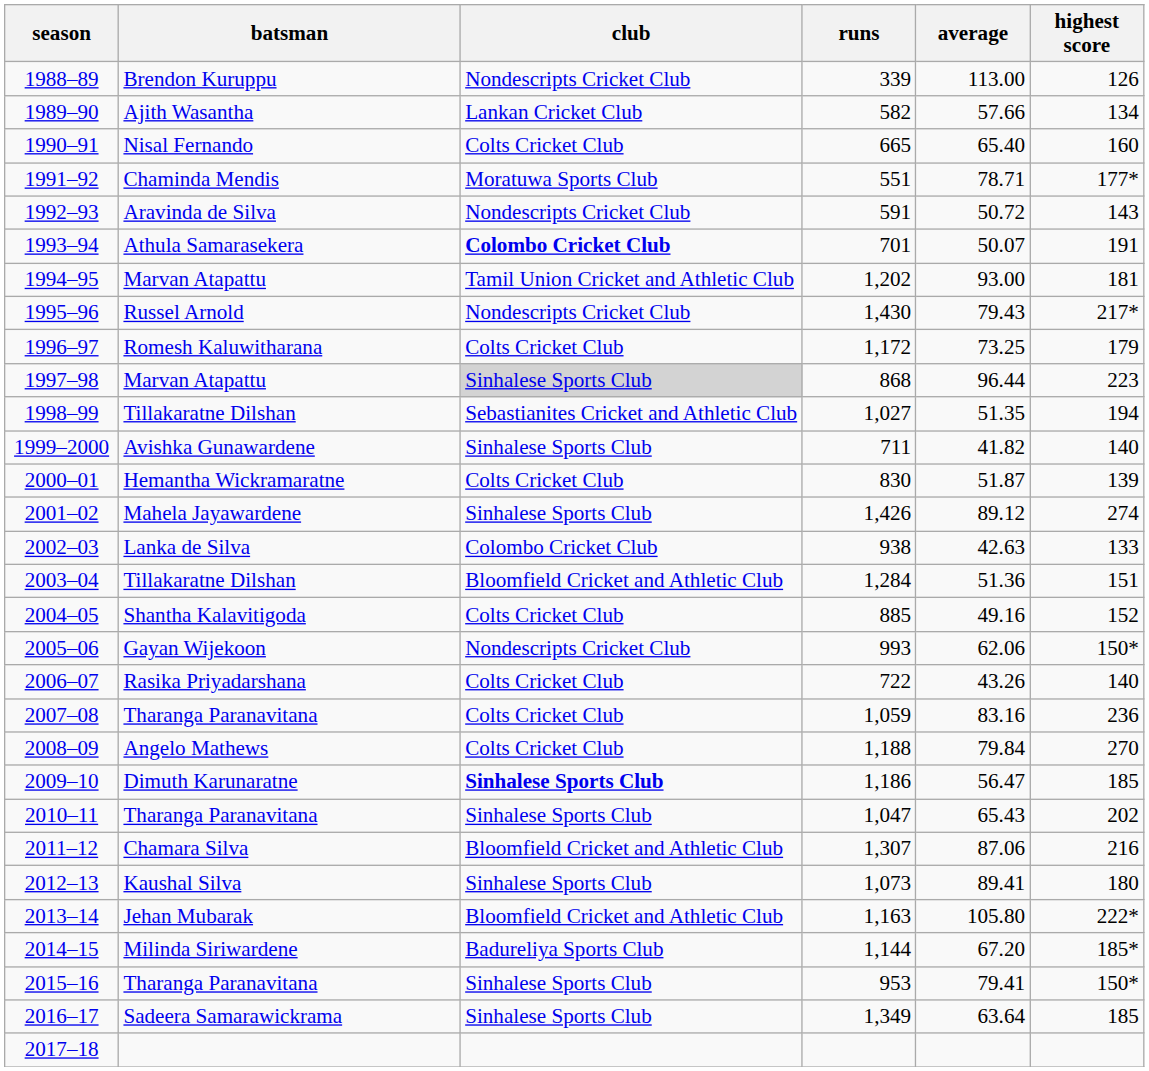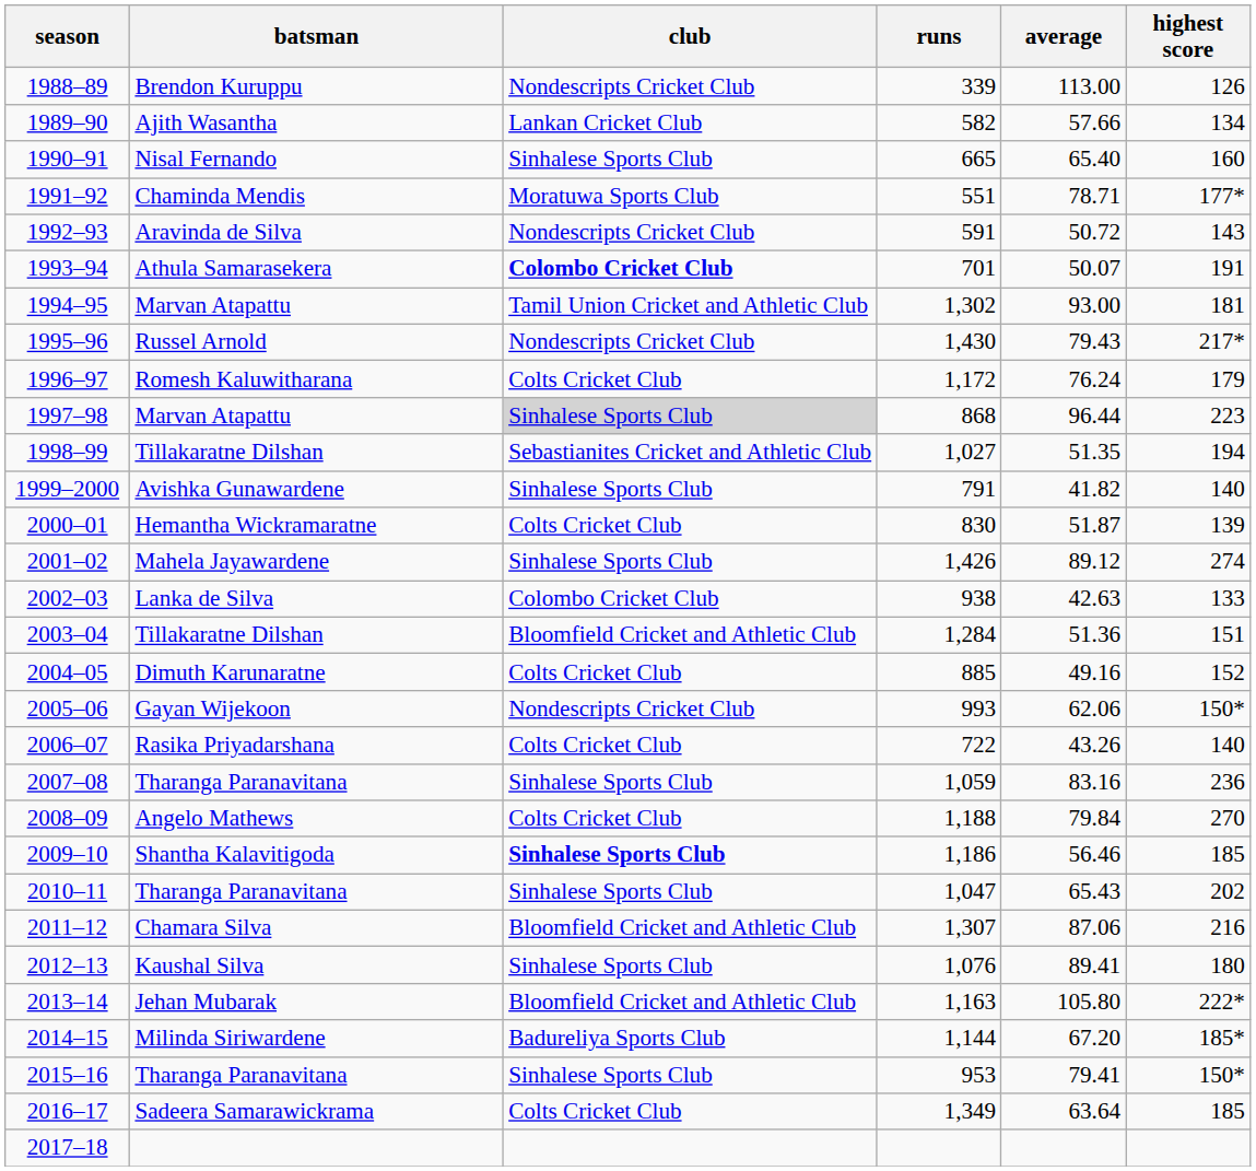1990–91 | club: Colts Cricket Club -> Sinhalese Sports Club
1994–95 | runs: 1,202 -> 1,302
1996–97 | average: 73.25 -> 76.24
1999–2000 | runs: 711 -> 791
2004–05 | batsman: Shantha Kalavitigoda -> Dimuth Karunaratne
2007–08 | club: Colts Cricket Club -> Sinhalese Sports Club
2009–10 | batsman: Dimuth Karunaratne -> Shantha Kalavitigoda
2009–10 | average: 56.47 -> 56.46
2012–13 | runs: 1,073 -> 1,076
2016–17 | club: Sinhalese Sports Club -> Colts Cricket Club
